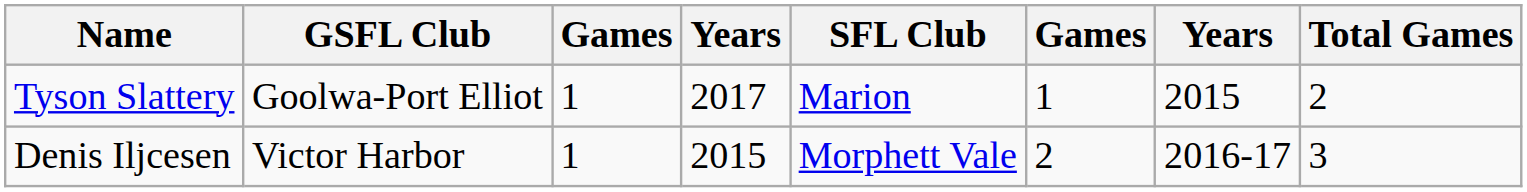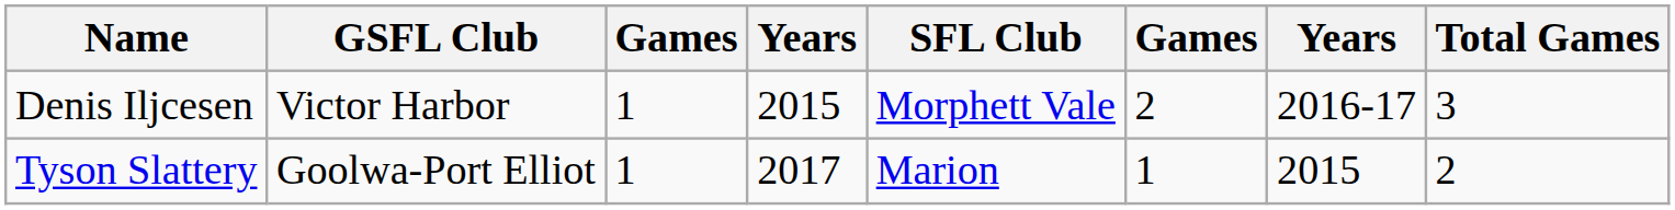rows swapped: Denis Iljcesen <-> Tyson Slattery
